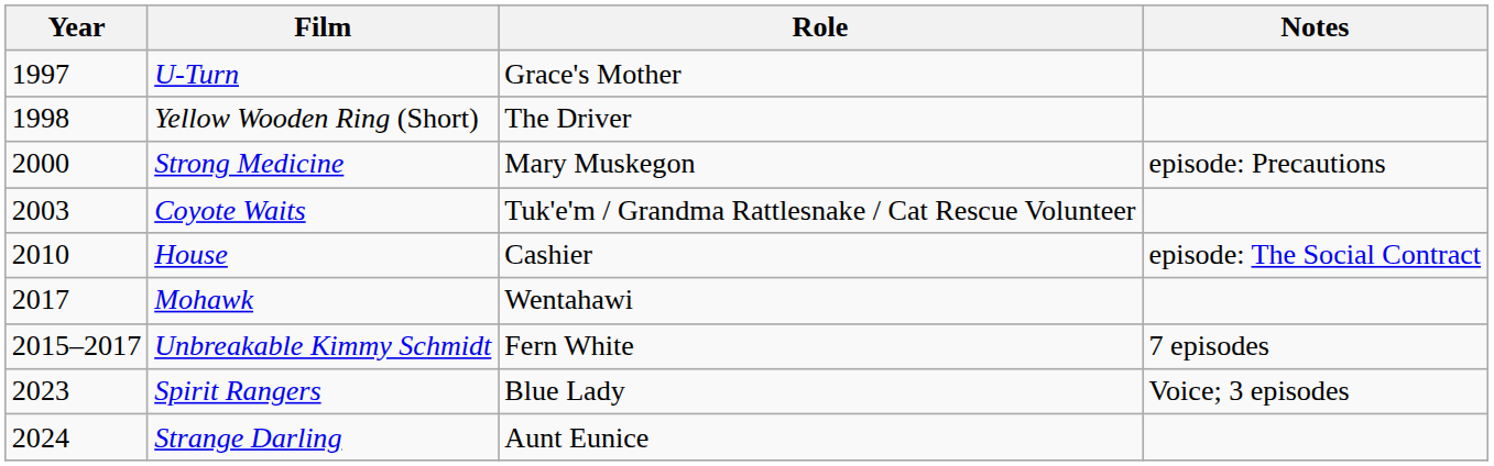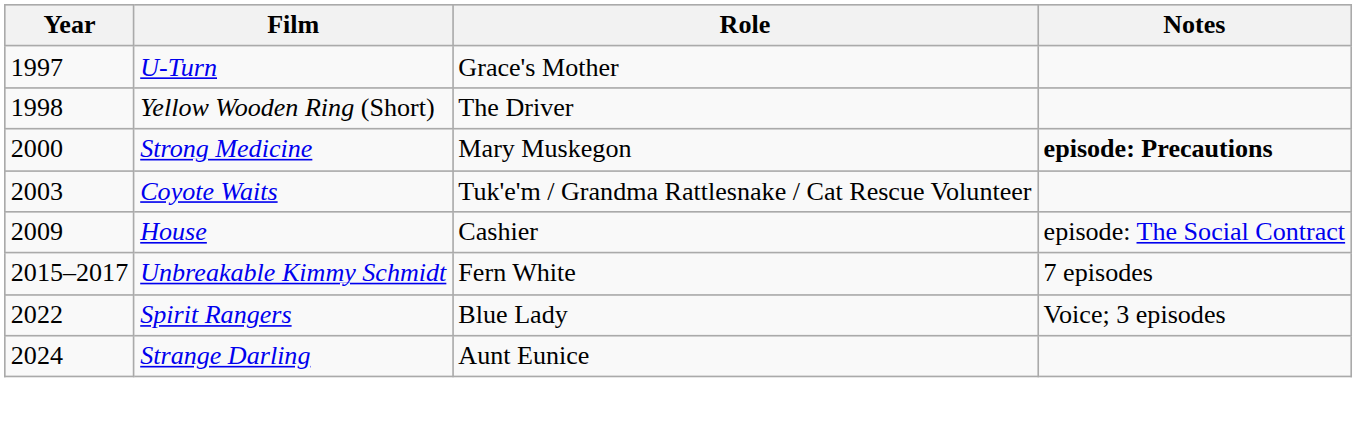Strong Medicine | Notes: normal -> bold
House | Year: 2010 -> 2009
- row: 2017 | Mohawk | Wentahawi
Spirit Rangers | Year: 2023 -> 2022
